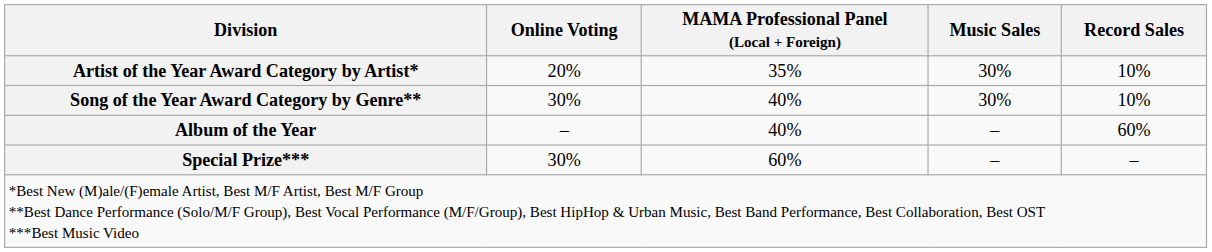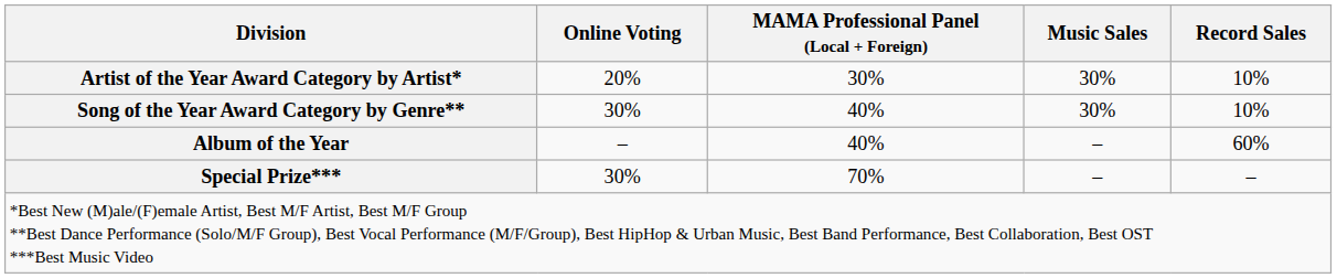Artist of the Year Award Category by Artist* | MAMA Professional Panel (Local + Foreign): 35% -> 30%
Special Prize*** | MAMA Professional Panel (Local + Foreign): 60% -> 70%
